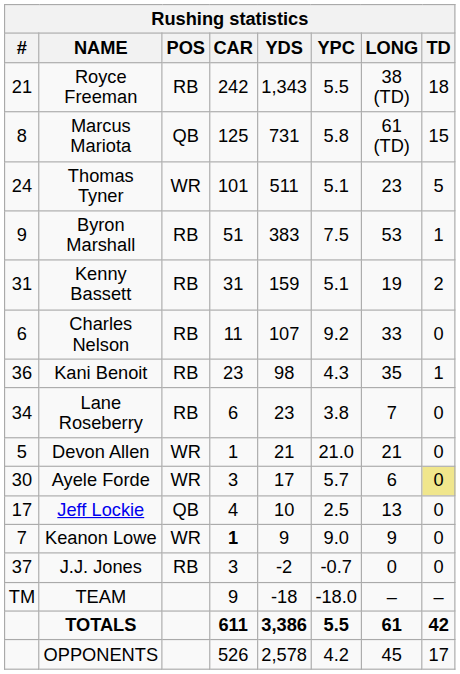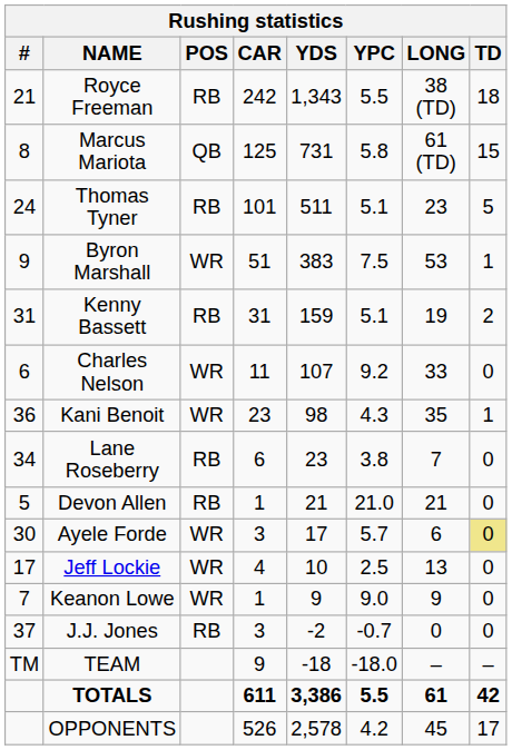Thomas Tyner | POS: WR -> RB
Byron Marshall | POS: RB -> WR
Charles Nelson | POS: RB -> WR
Kani Benoit | POS: RB -> WR
Devon Allen | POS: WR -> RB
Jeff Lockie | POS: QB -> WR
Keanon Lowe | CAR: bold -> normal
